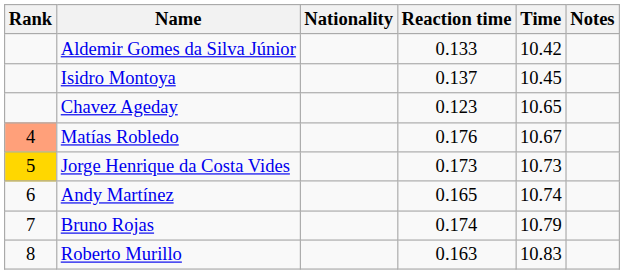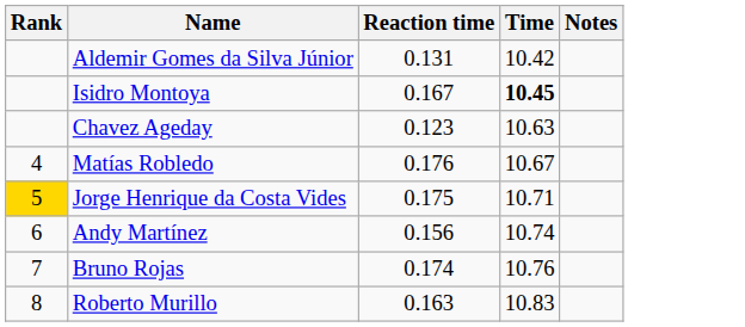- column: Nationality
Aldemir Gomes da Silva Júnior | Reaction time: 0.133 -> 0.131
Isidro Montoya | Reaction time: 0.137 -> 0.167
Isidro Montoya | Time: normal -> bold
Chavez Ageday | Time: 10.65 -> 10.63
Matías Robledo | Rank: lightsalmon background -> no background
Jorge Henrique da Costa Vides | Reaction time: 0.173 -> 0.175
Jorge Henrique da Costa Vides | Time: 10.73 -> 10.71
Andy Martínez | Reaction time: 0.165 -> 0.156
Bruno Rojas | Time: 10.79 -> 10.76
